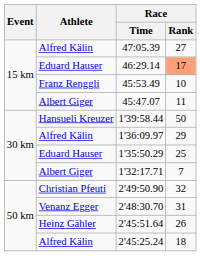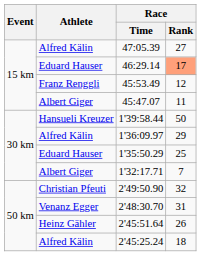45:53.49 | Race / Rank: 10 -> 12
